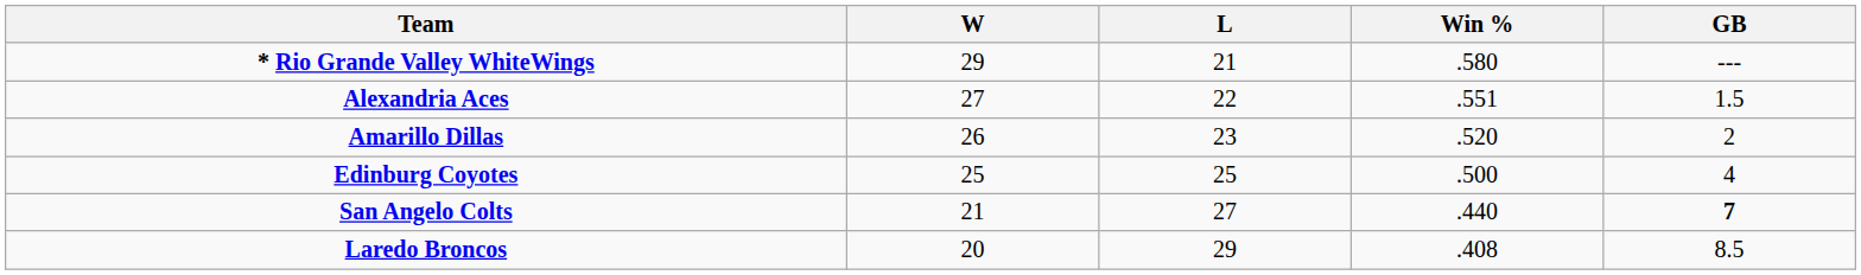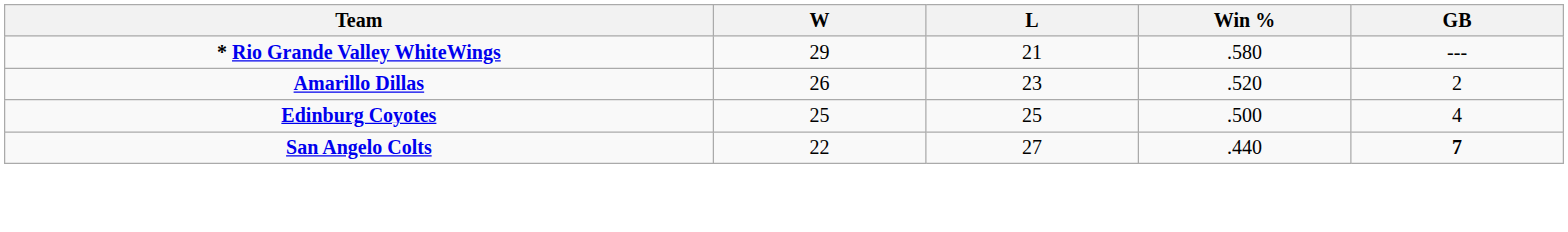- row: Alexandria Aces | 27 | 22 | .551 | 1.5
San Angelo Colts | W: 21 -> 22
- row: Laredo Broncos | 20 | 29 | .408 | 8.5
